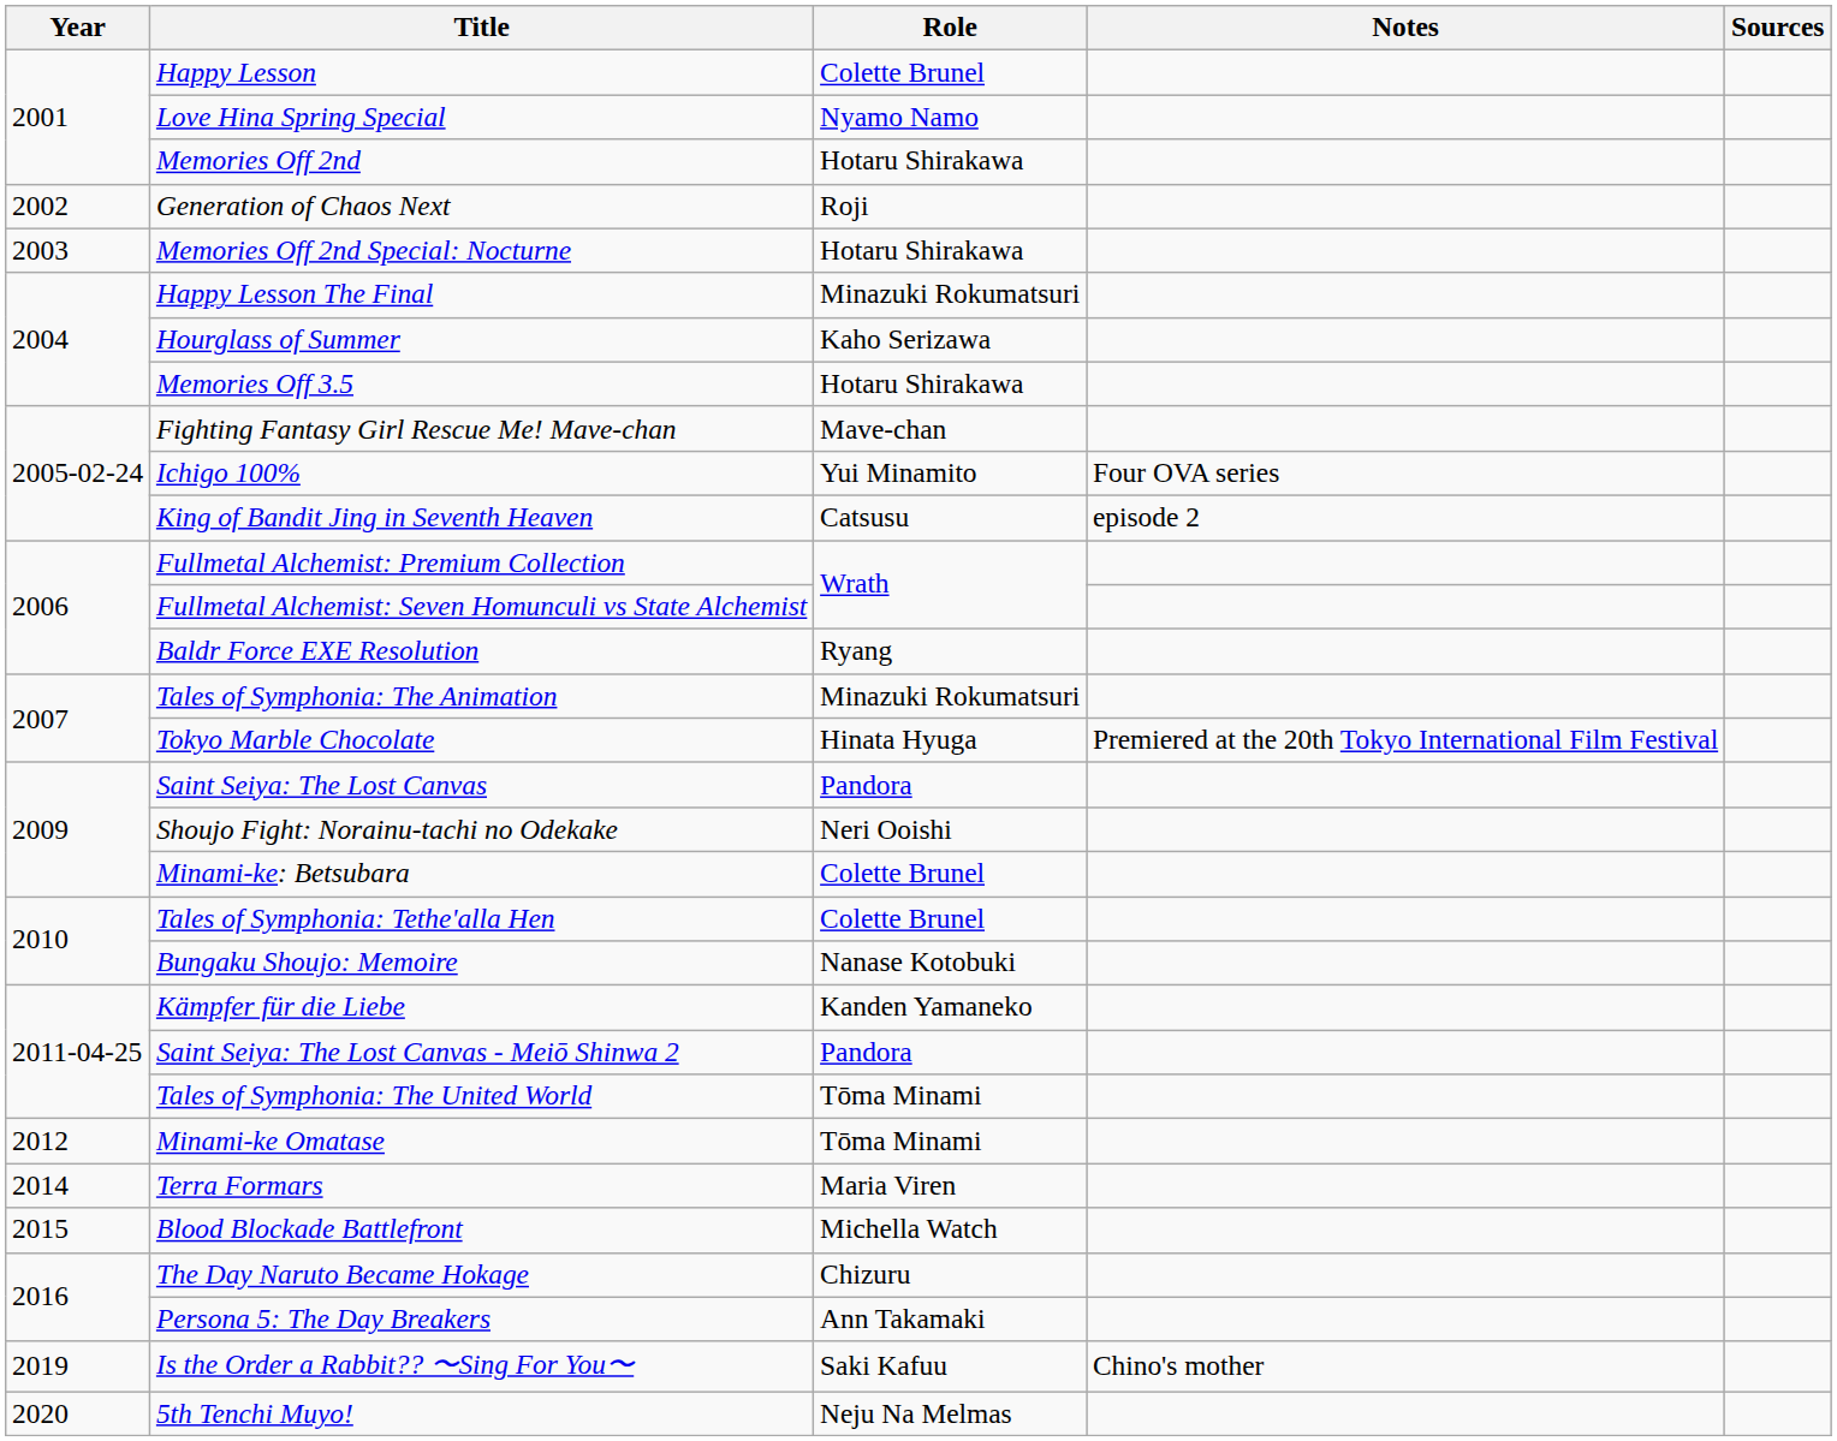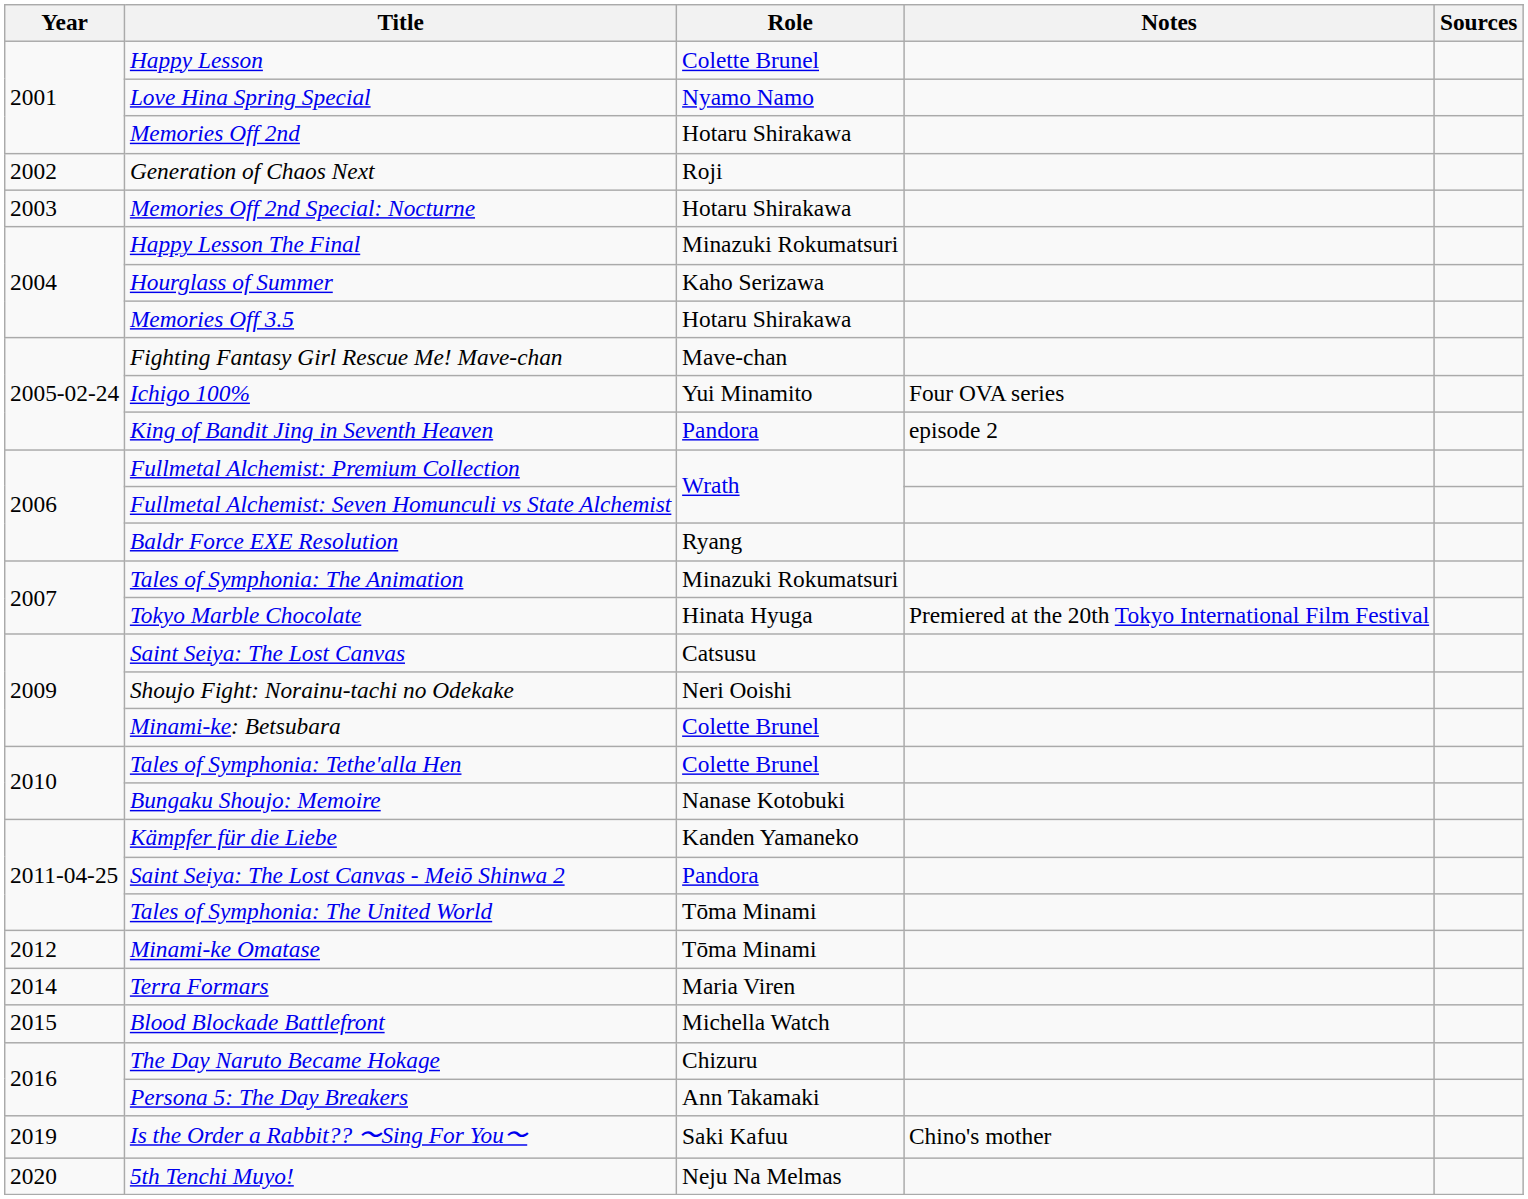King of Bandit Jing in Seventh Heaven | Role: Catsusu -> Pandora
Saint Seiya: The Lost Canvas | Role: Pandora -> Catsusu
